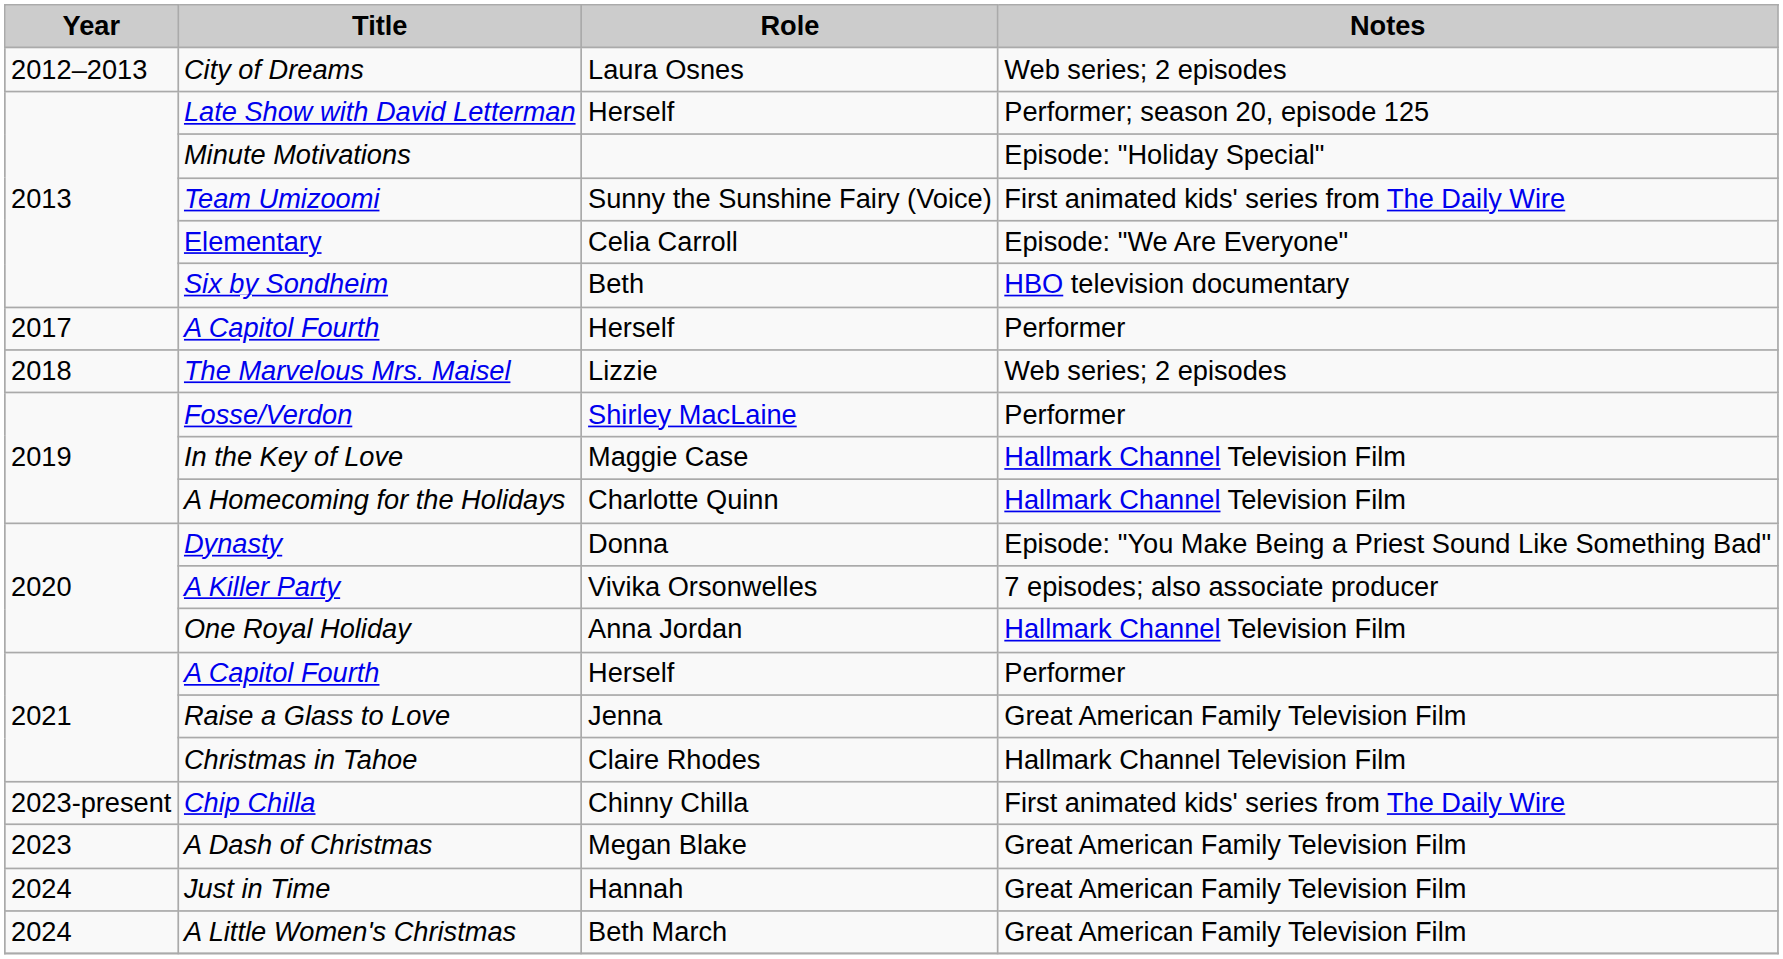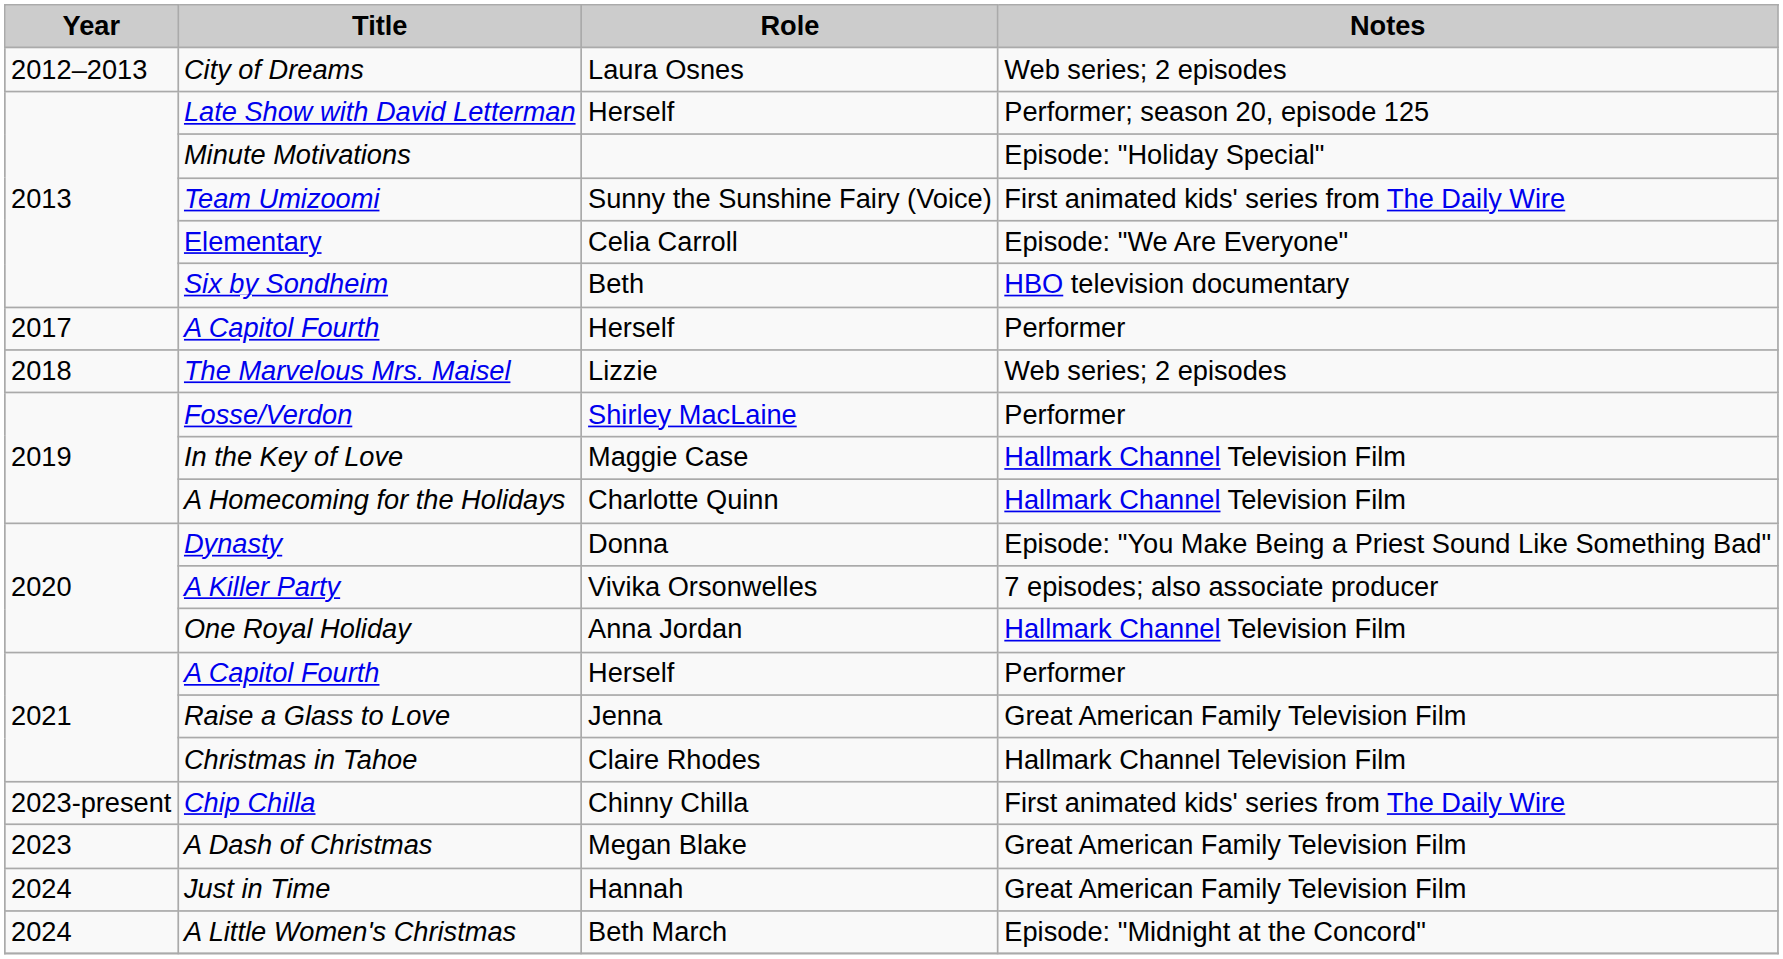A Little Women's Christmas | Notes: Great American Family Television Film -> Episode: "Midnight at the Concord"
